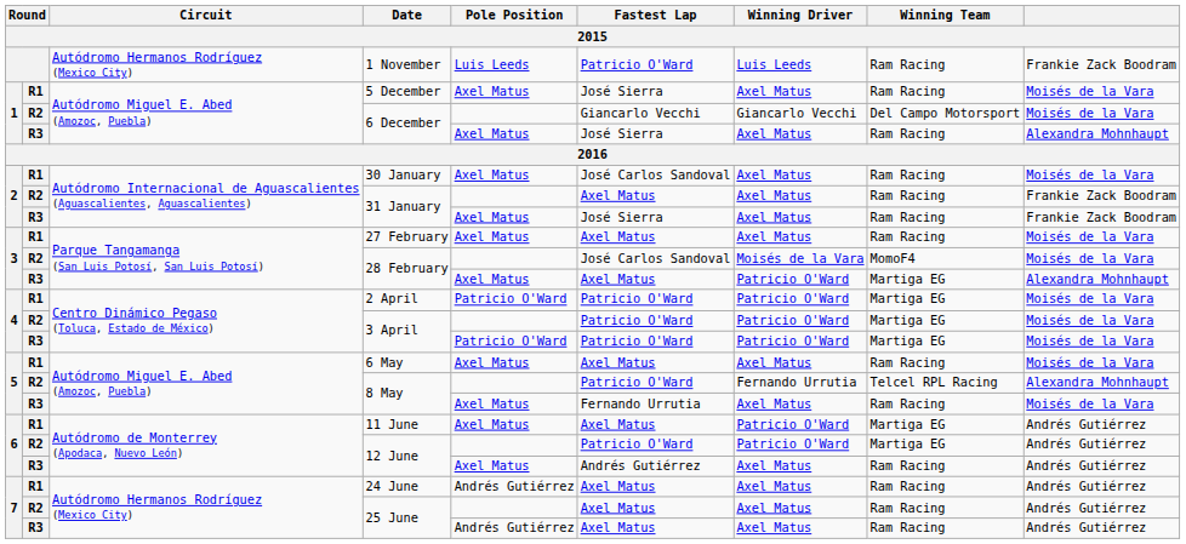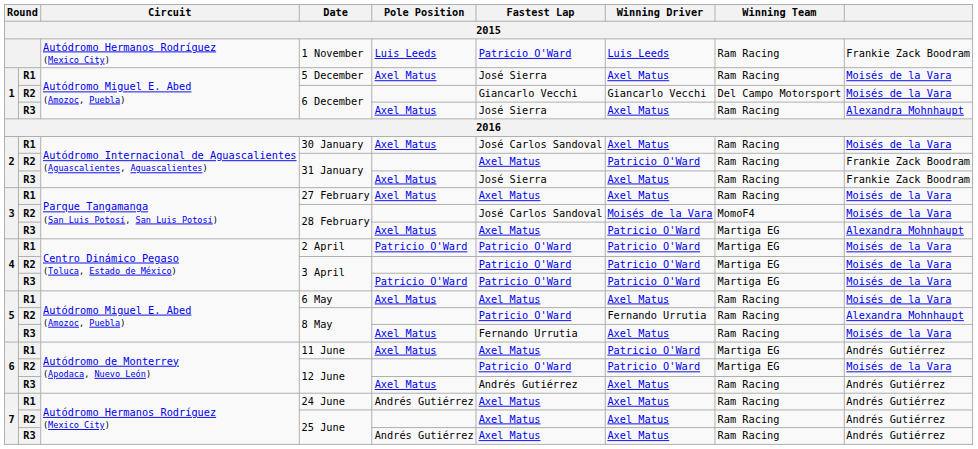R2 / 31 January | Winning Driver: Axel Matus -> Patricio O'Ward
R2 / 8 May | Winning Team: Telcel RPL Racing -> Ram Racing
R2 / 12 June | column 9: Andrés Gutiérrez -> Moisés de la Vara
